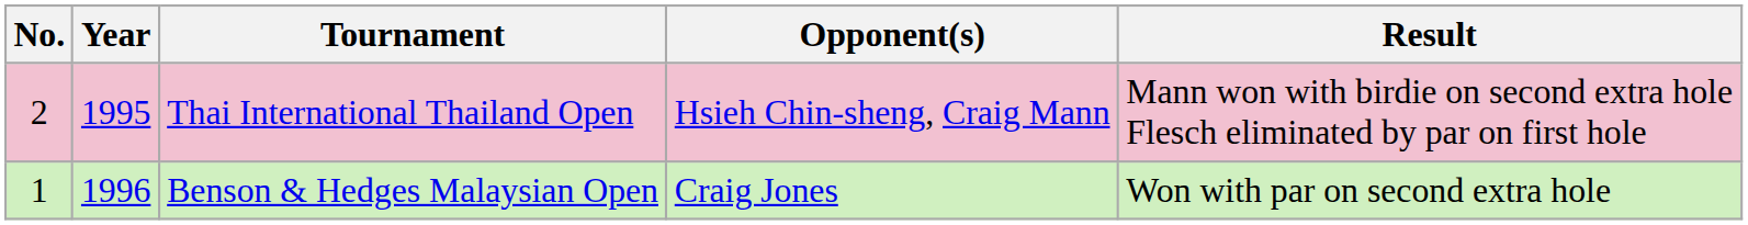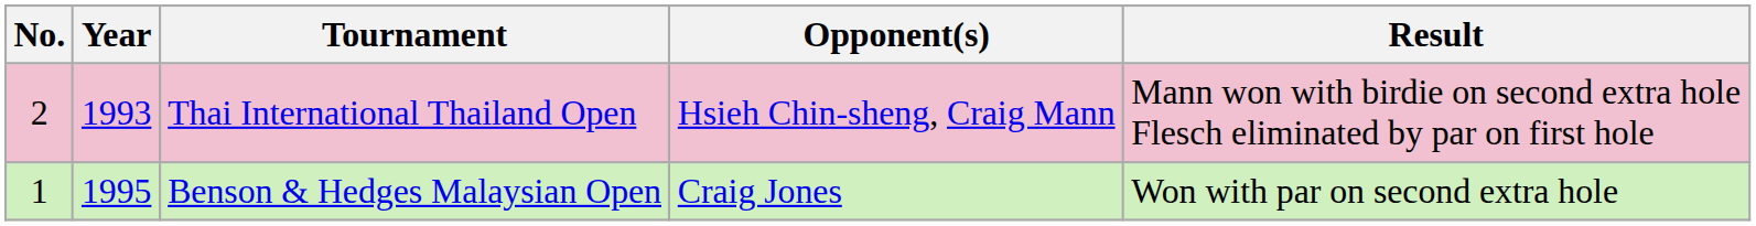Thai International Thailand Open | Year: 1995 -> 1993
Benson & Hedges Malaysian Open | Year: 1996 -> 1995
